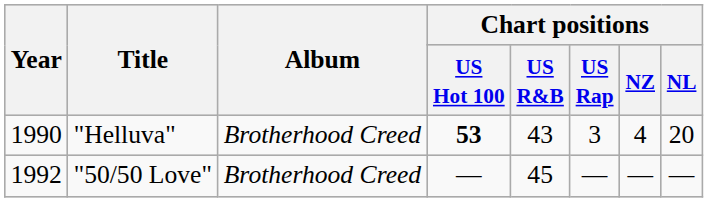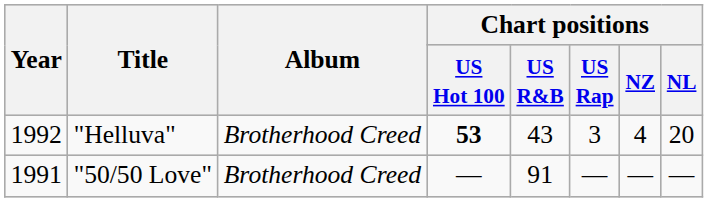"Helluva" | Year: 1990 -> 1992
"50/50 Love" | Year: 1992 -> 1991
"50/50 Love" | Chart positions / US R&B: 45 -> 91
